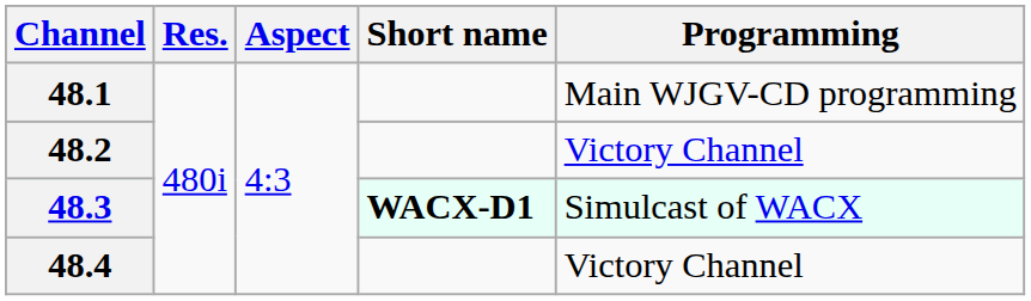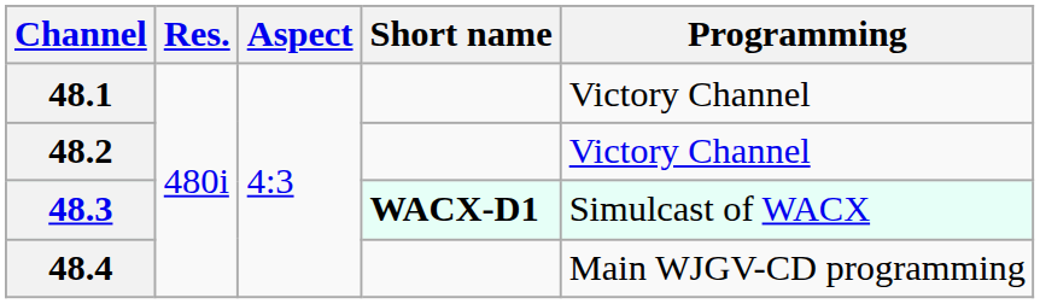48.1 | Programming: Main WJGV-CD programming -> Victory Channel
48.4 | Programming: Victory Channel -> Main WJGV-CD programming
